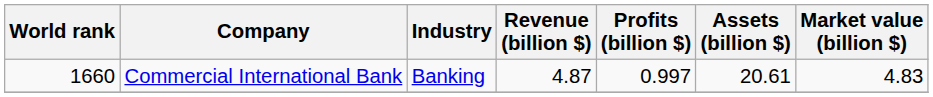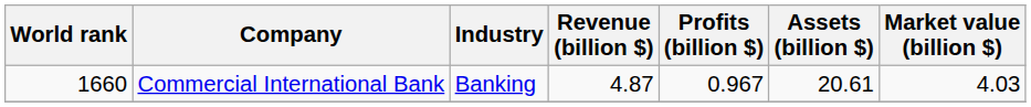Commercial International Bank | Profits (billion $): 0.997 -> 0.967
Commercial International Bank | Market value (billion $): 4.83 -> 4.03
